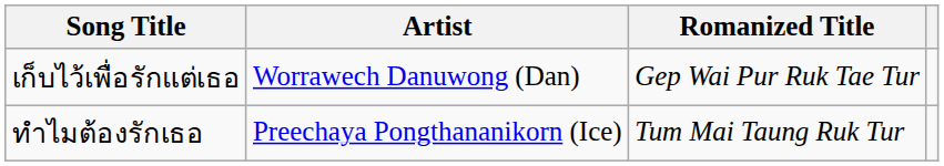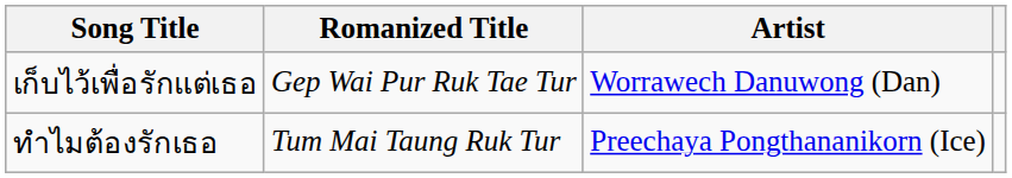columns swapped: Romanized Title <-> Artist
